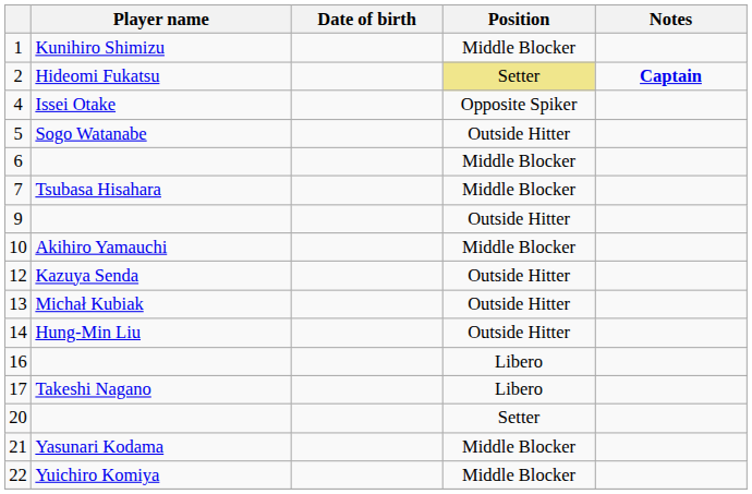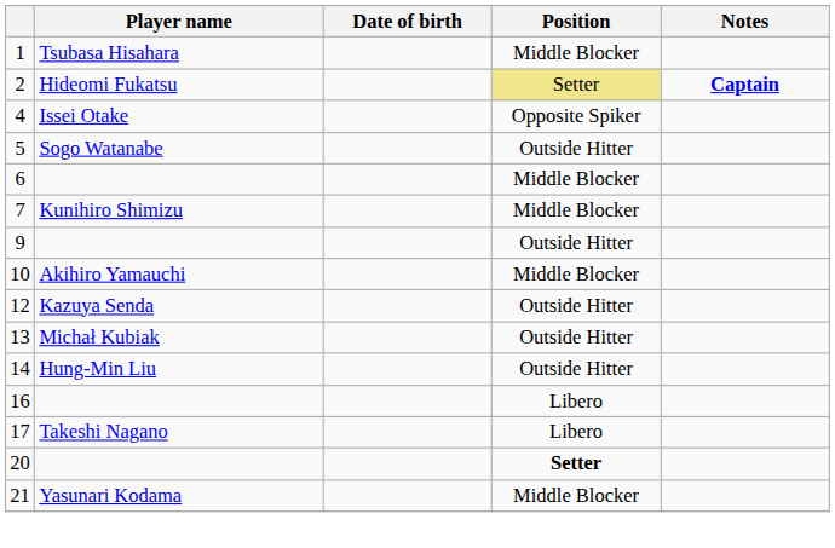1 | Player name: Kunihiro Shimizu -> Tsubasa Hisahara
7 | Player name: Tsubasa Hisahara -> Kunihiro Shimizu
20 | Position: normal -> bold
- row: 22 | Yuichiro Komiya | Middle Blocker
